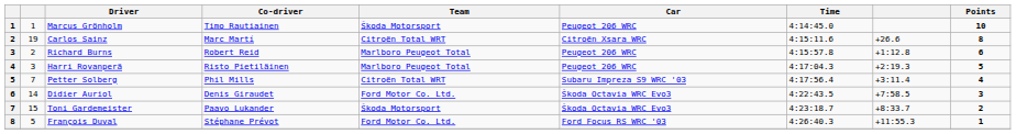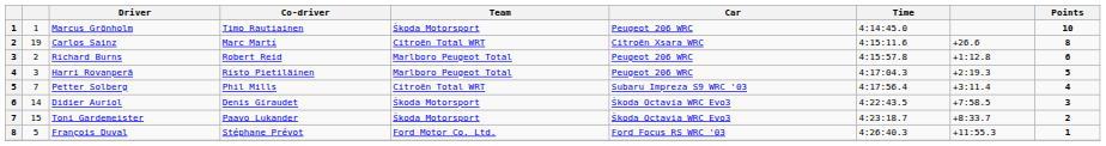Didier Auriol | Team: Ford Motor Co. Ltd. -> Škoda Motorsport
